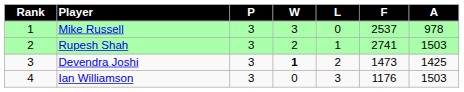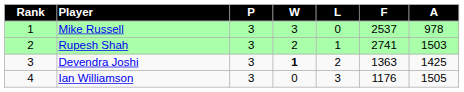Devendra Joshi | F: 1473 -> 1363
Ian Williamson | A: 1503 -> 1505
